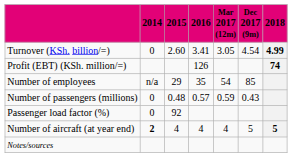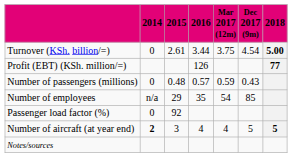Turnover (KSh. billion/=) | 2015: 2.60 -> 2.61
Turnover (KSh. billion/=) | 2016: 3.41 -> 3.44
Turnover (KSh. billion/=) | Mar 2017 (12m): 3.05 -> 3.75
Turnover (KSh. billion/=) | 2018: 4.99 -> 5.00
Profit (EBT) (KSh. million/=) | 2018: 74 -> 77
rows swapped: Number of employees <-> Number of passengers (millions)
Number of aircraft (at year end) | 2015: 4 -> 3
